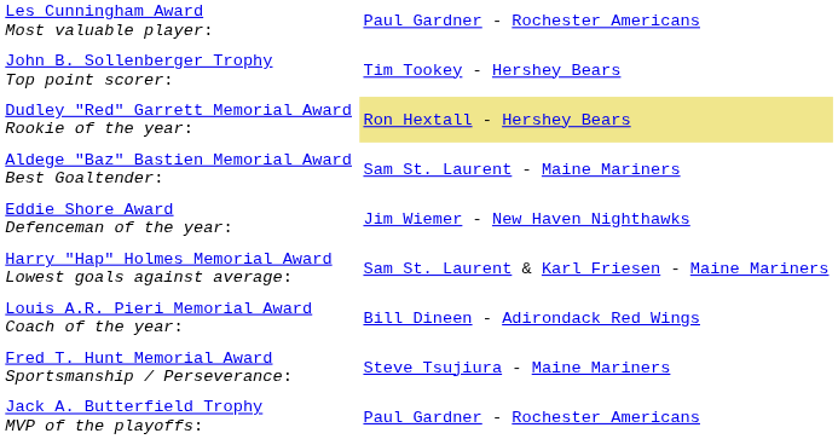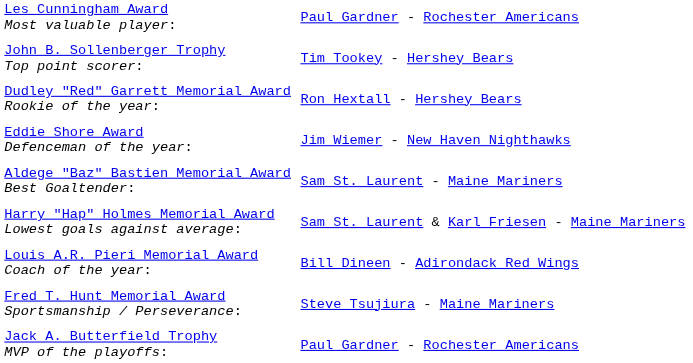Dudley "Red" Garrett Memorial Award Rookie of the year: | column 2: khaki background -> no background
rows swapped: Eddie Shore Award Defenceman of the year: <-> Aldege "Baz" Bastien Memorial Award Best Goaltender:
